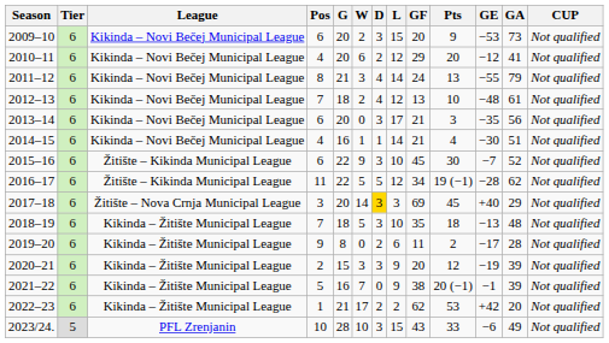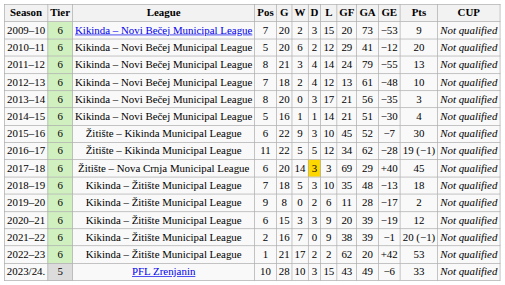columns swapped: GA <-> Pts
2009–10 | Pos: 6 -> 7
2010–11 | Pos: 4 -> 5
2013–14 | Pos: 6 -> 8
2014–15 | Pos: 4 -> 5
2017–18 | Pos: 3 -> 6
2020–21 | Pos: 2 -> 6
2021–22 | Pos: 5 -> 2
